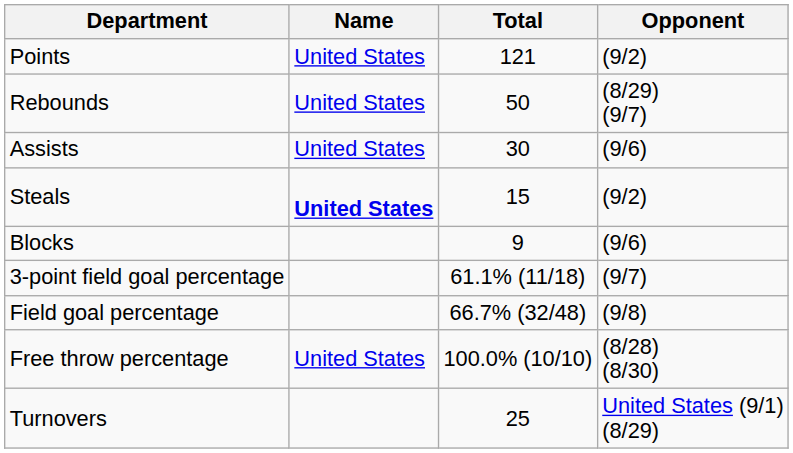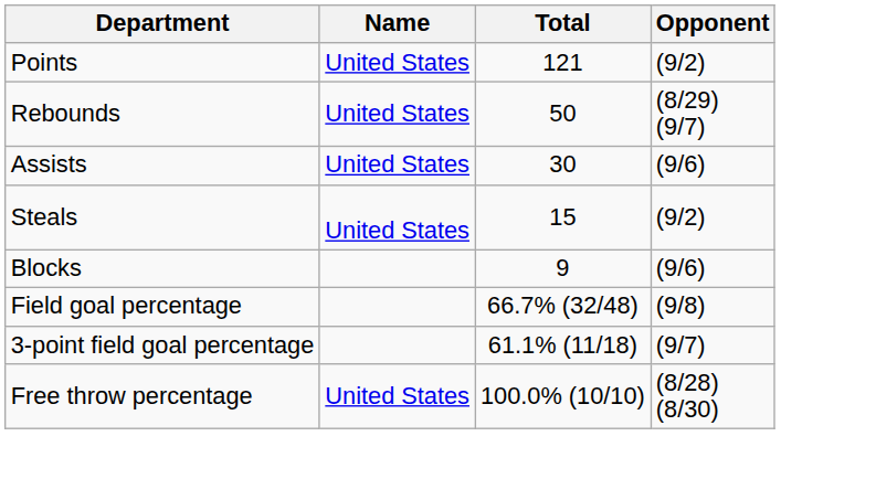Steals | Name: bold -> normal
rows swapped: Field goal percentage <-> 3-point field goal percentage
- row: Turnovers | 25 | United States (9/1) (8/29)
